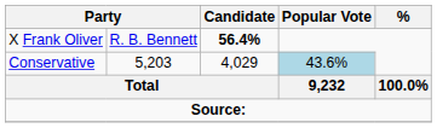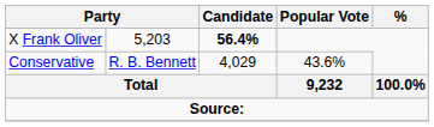X Frank Oliver | column 2: R. B. Bennett -> 5,203
Conservative | column 2: 5,203 -> R. B. Bennett
Conservative | Popular Vote: lightblue background -> no background
